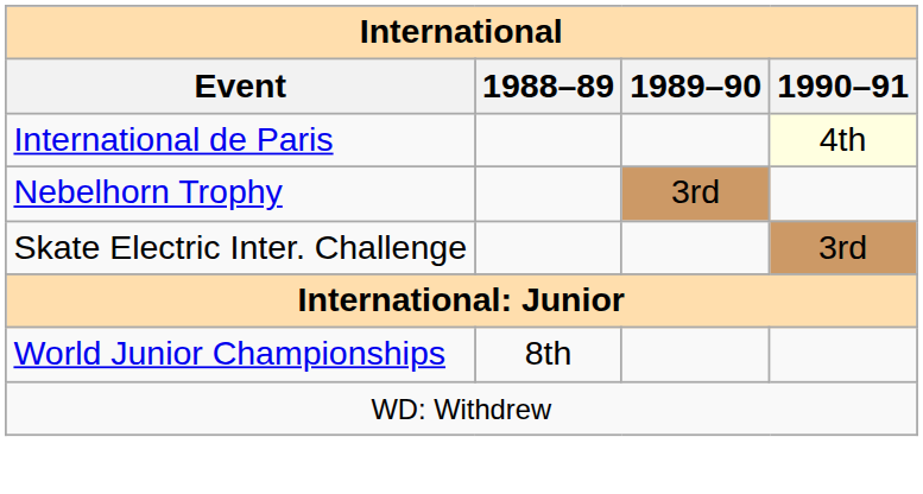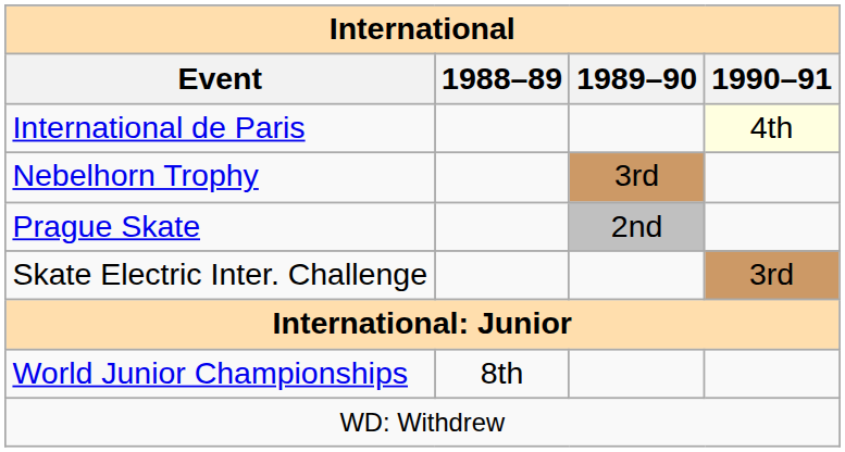+ row: Prague Skate | 2nd
